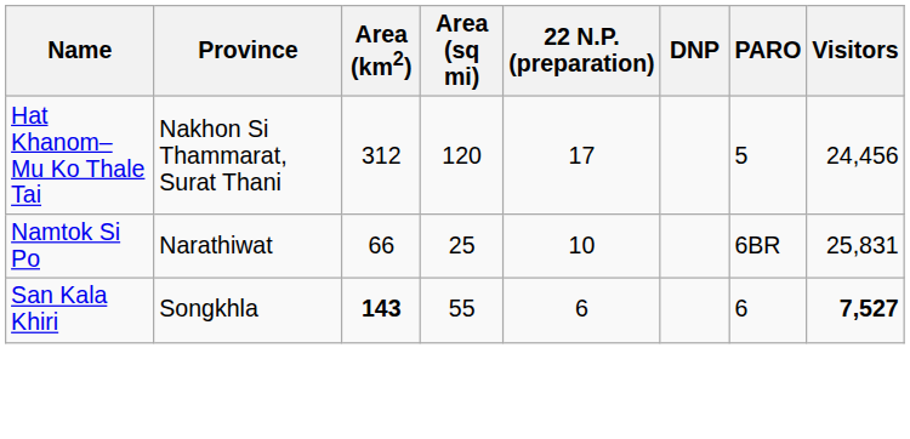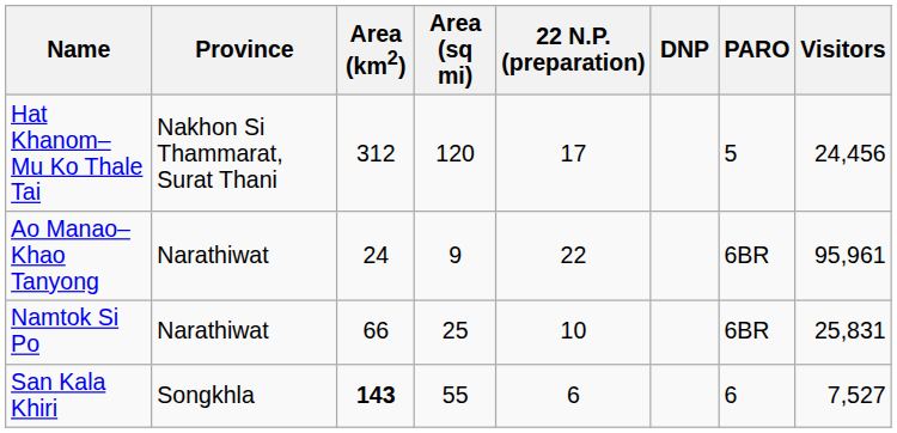+ row: Ao Manao– Khao Tanyong | Narathiwat | 24 | 9 | 22 | 6BR | 95,961
San Kala Khiri | Visitors: bold -> normal
